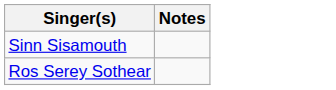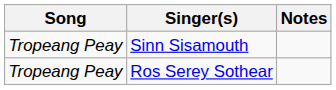+ column: Song | Tropeang Peay | Tropeang Peay
